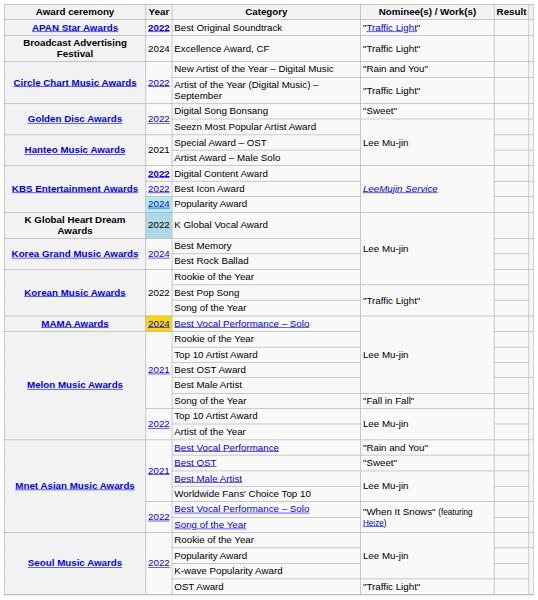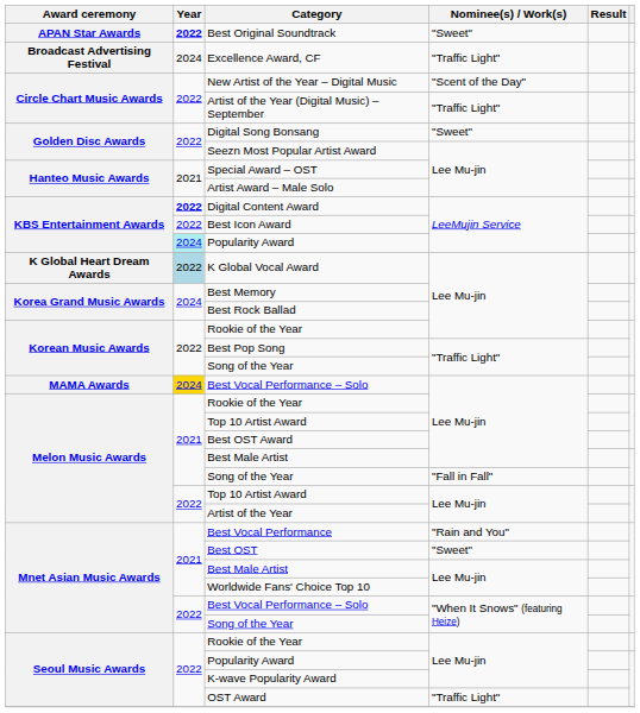Best Original Soundtrack | Nominee(s) / Work(s): "Traffic Light" -> "Sweet"
New Artist of the Year – Digital Music | Nominee(s) / Work(s): "Rain and You" -> "Scent of the Day"
